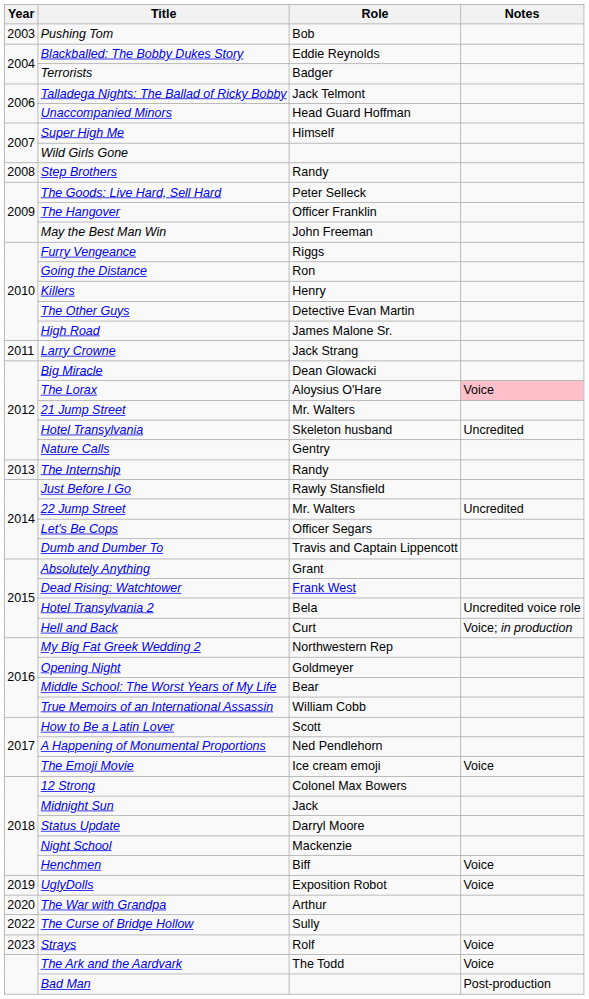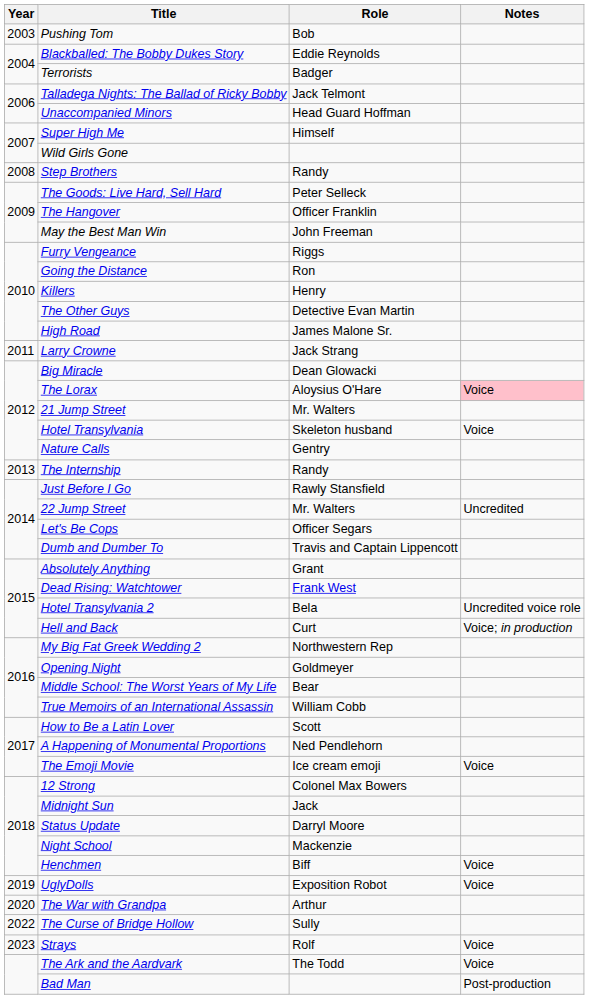Hotel Transylvania | Notes: Uncredited -> Voice
